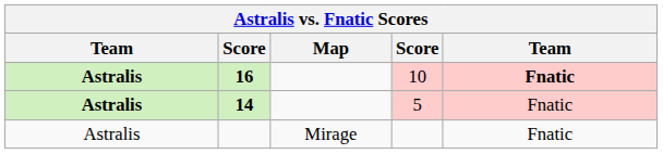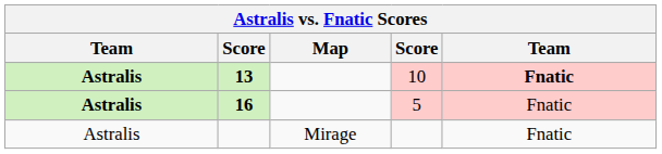10 | column 2: 16 -> 13
5 | column 2: 14 -> 16
